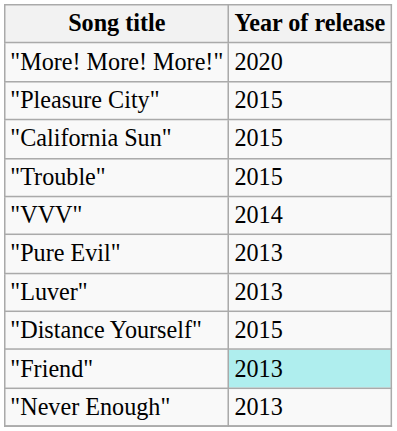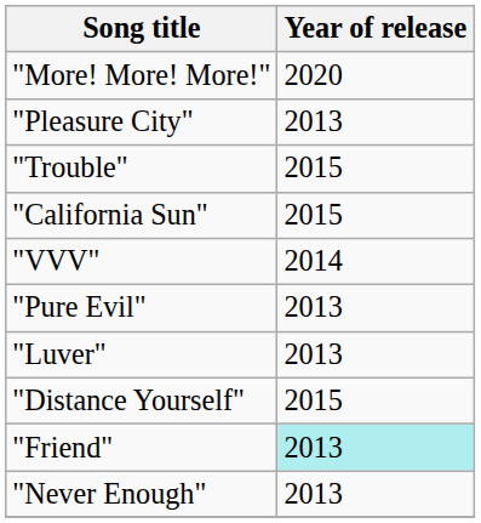"Pleasure City" | Year of release: 2015 -> 2013
rows swapped: "Trouble" <-> "California Sun"
